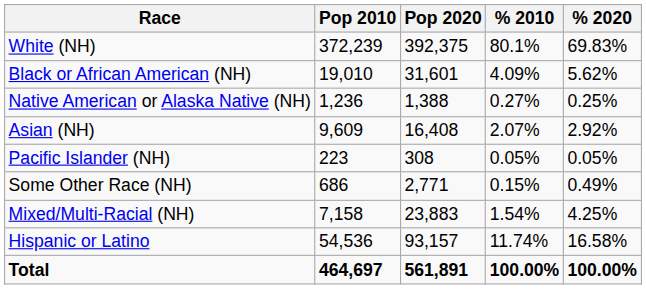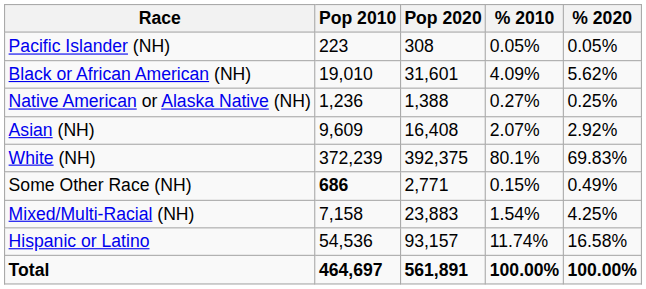rows swapped: White (NH) <-> Pacific Islander (NH)
Some Other Race (NH) | Pop 2010: normal -> bold
